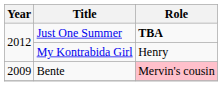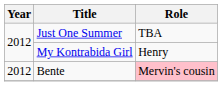Just One Summer | Role: bold -> normal
Bente | Year: 2009 -> 2012
